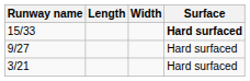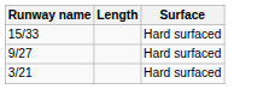- column: Width
15/33 | Surface: bold -> normal
